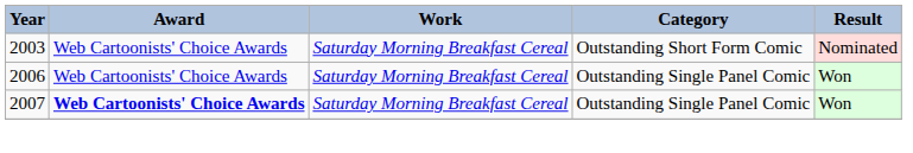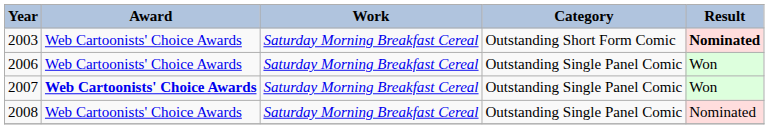2003 | Result: normal -> bold
+ row: 2008 | Web Cartoonists' Choice Awards | Saturday Morning Breakfast Cereal | Outstanding Single Panel Comic | Nominated
